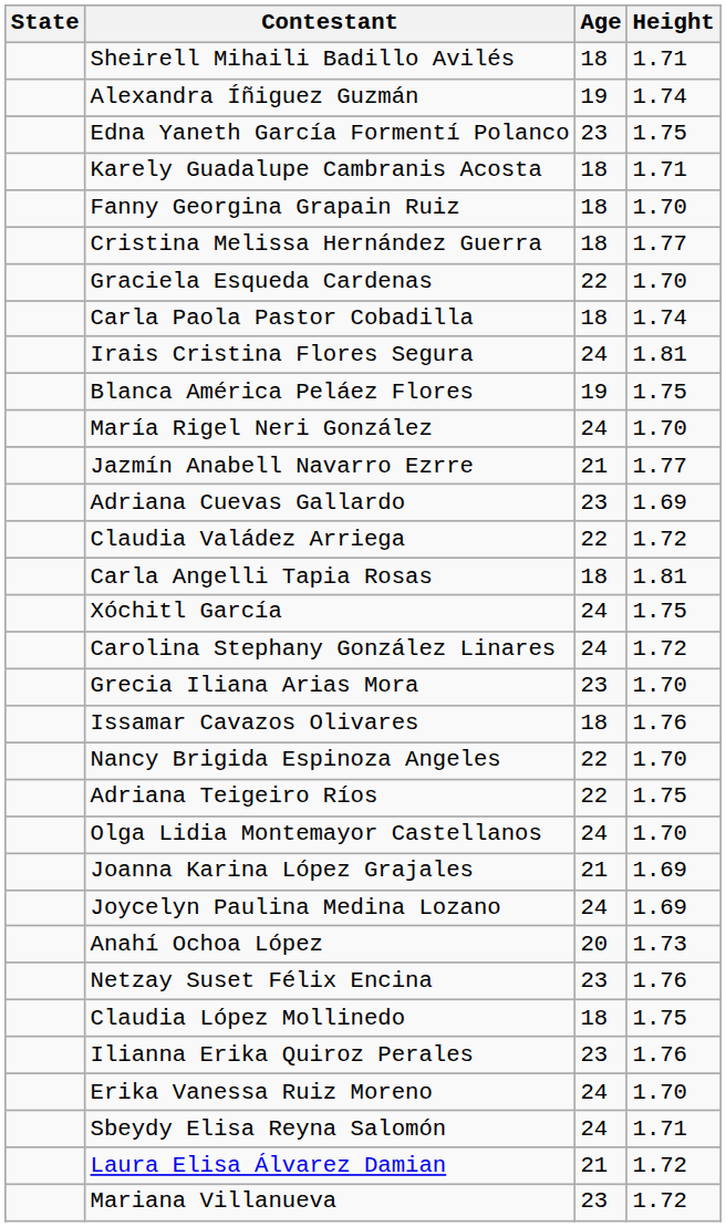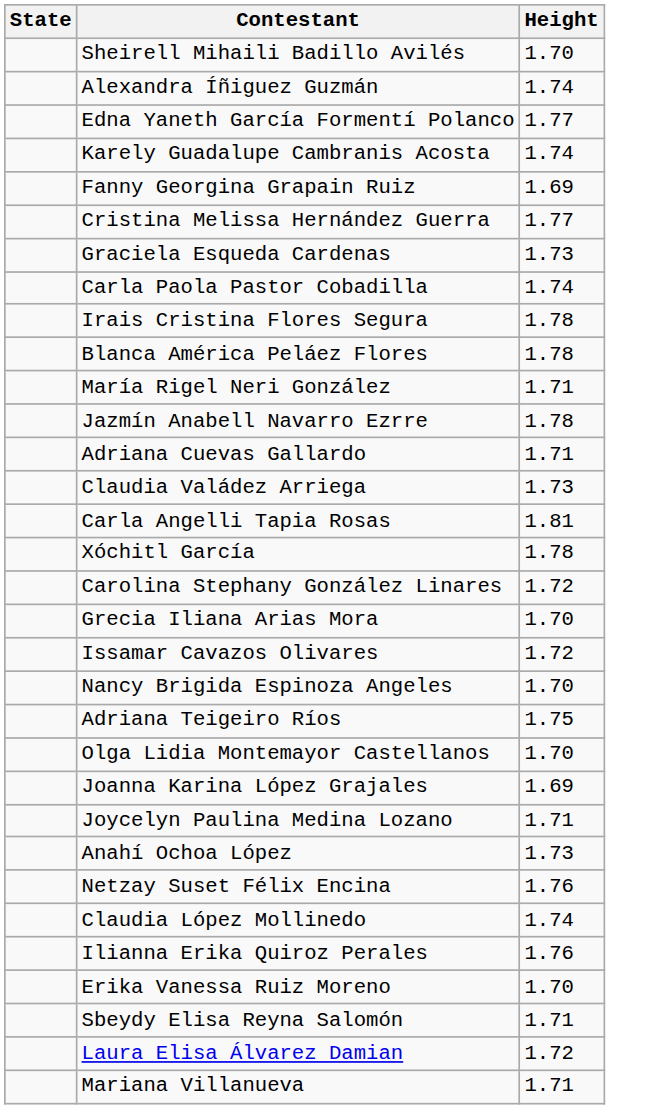- column: Age | 18 | 19 | 23 | 18 | 18 | 18 | 22 | 18 | 24 | 19 | 24 | 21 | 23 | 22 | 18 | 24 | 24 | 23 | 18 | 22 | 22 | 24 | 21 | 24 | 20 | 23 | 18 | 23 | 24 | 24 | 21 | 23
Sheirell Mihaili Badillo Avilés | Height: 1.71 -> 1.70
Edna Yaneth García Formentí Polanco | Height: 1.75 -> 1.77
Karely Guadalupe Cambranis Acosta | Height: 1.71 -> 1.74
Fanny Georgina Grapain Ruiz | Height: 1.70 -> 1.69
Graciela Esqueda Cardenas | Height: 1.70 -> 1.73
Irais Cristina Flores Segura | Height: 1.81 -> 1.78
Blanca América Peláez Flores | Height: 1.75 -> 1.78
María Rigel Neri González | Height: 1.70 -> 1.71
Jazmín Anabell Navarro Ezrre | Height: 1.77 -> 1.78
Adriana Cuevas Gallardo | Height: 1.69 -> 1.71
Claudia Valádez Arriega | Height: 1.72 -> 1.73
Xóchitl García | Height: 1.75 -> 1.78
Issamar Cavazos Olivares | Height: 1.76 -> 1.72
Joycelyn Paulina Medina Lozano | Height: 1.69 -> 1.71
Claudia López Mollinedo | Height: 1.75 -> 1.74
Mariana Villanueva | Height: 1.72 -> 1.71
